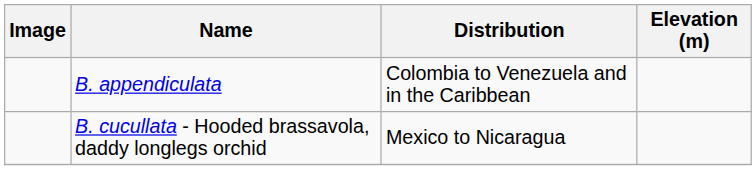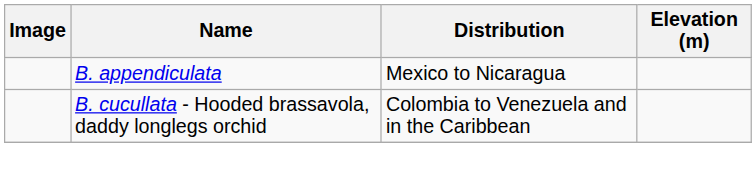B. appendiculata | Distribution: Colombia to Venezuela and in the Caribbean -> Mexico to Nicaragua
B. cucullata - Hooded brassavola, daddy longlegs orchid | Distribution: Mexico to Nicaragua -> Colombia to Venezuela and in the Caribbean
